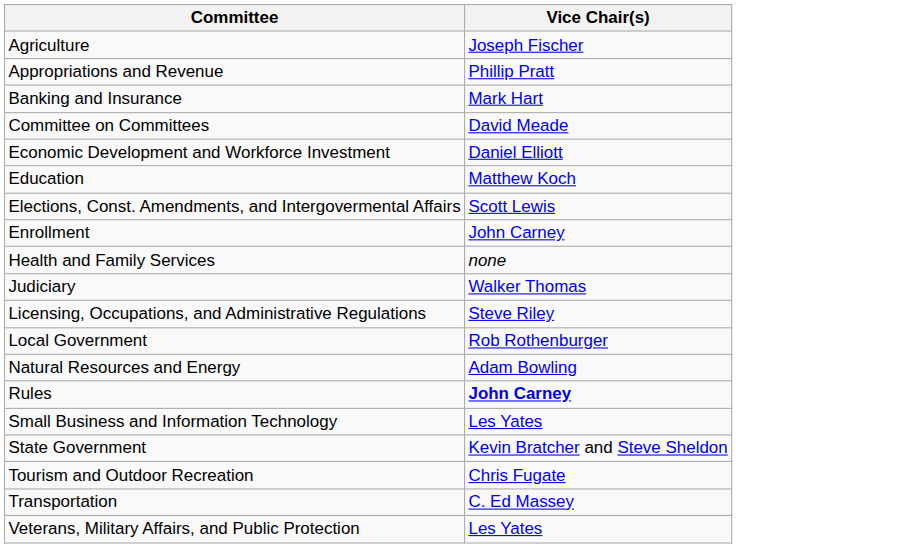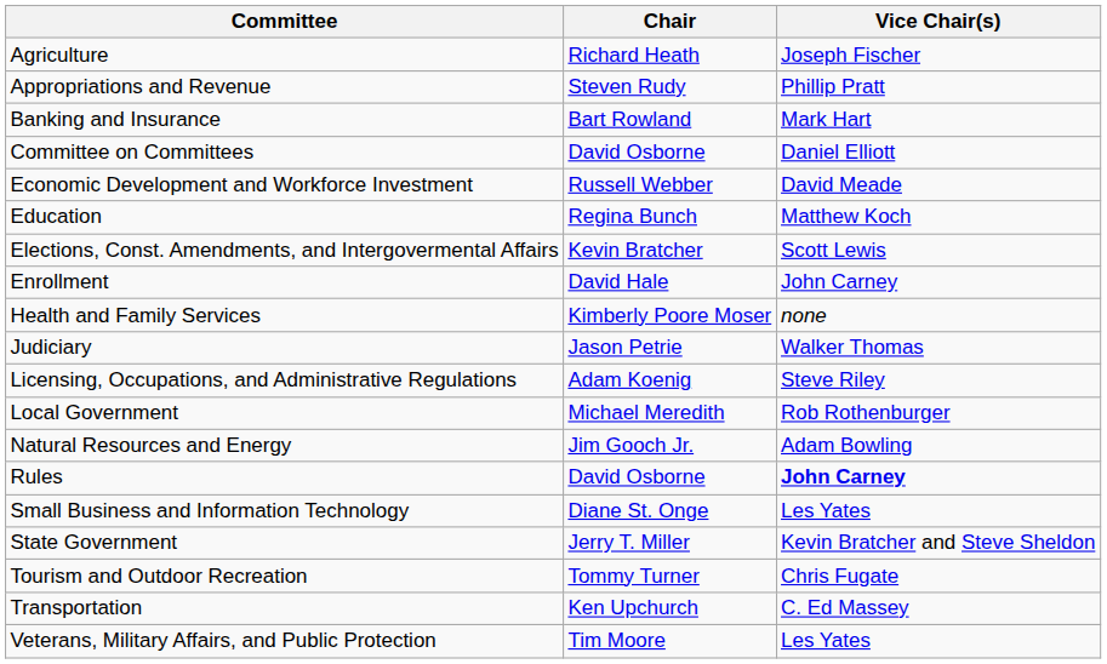+ column: Chair | Richard Heath | Steven Rudy | Bart Rowland | David Osborne | Russell Webber | Regina Bunch | Kevin Bratcher | David Hale | Kimberly Poore Moser | Jason Petrie | Adam Koenig | Michael Meredith | Jim Gooch Jr. | David Osborne | Diane St. Onge | Jerry T. Miller | Tommy Turner | Ken Upchurch | Tim Moore
Committee on Committees | Vice Chair(s): David Meade -> Daniel Elliott
Economic Development and Workforce Investment | Vice Chair(s): Daniel Elliott -> David Meade
